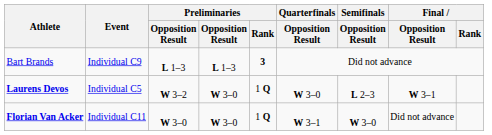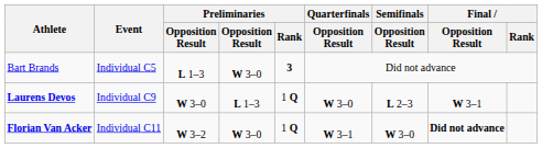Bart Brands | Event: Individual C9 -> Individual C5
Bart Brands | column 4: L 1–3 -> W 3–0
Laurens Devos | Event: Individual C5 -> Individual C9
Laurens Devos | column 3: W 3–2 -> W 3–0
Laurens Devos | column 4: W 3–0 -> L 1–3
Florian Van Acker | column 3: W 3–0 -> W 3–2
Florian Van Acker | Final / Opposition Result: normal -> bold
